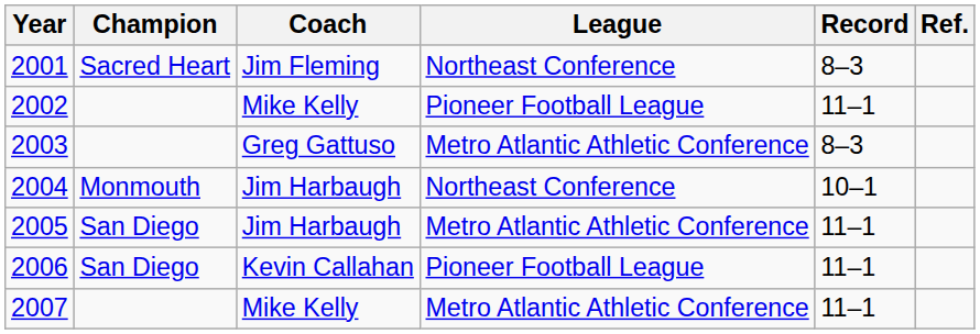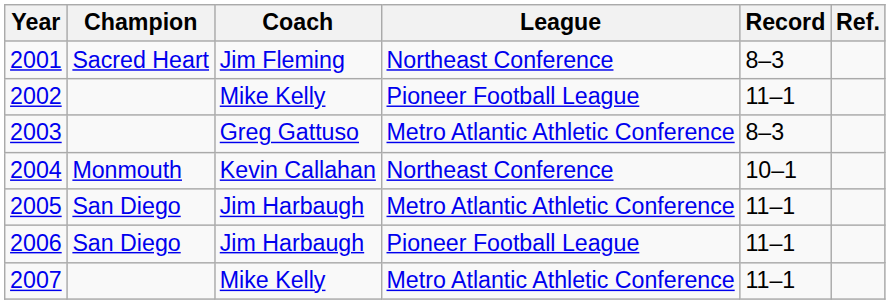2004 | Coach: Jim Harbaugh -> Kevin Callahan
2006 | Coach: Kevin Callahan -> Jim Harbaugh
